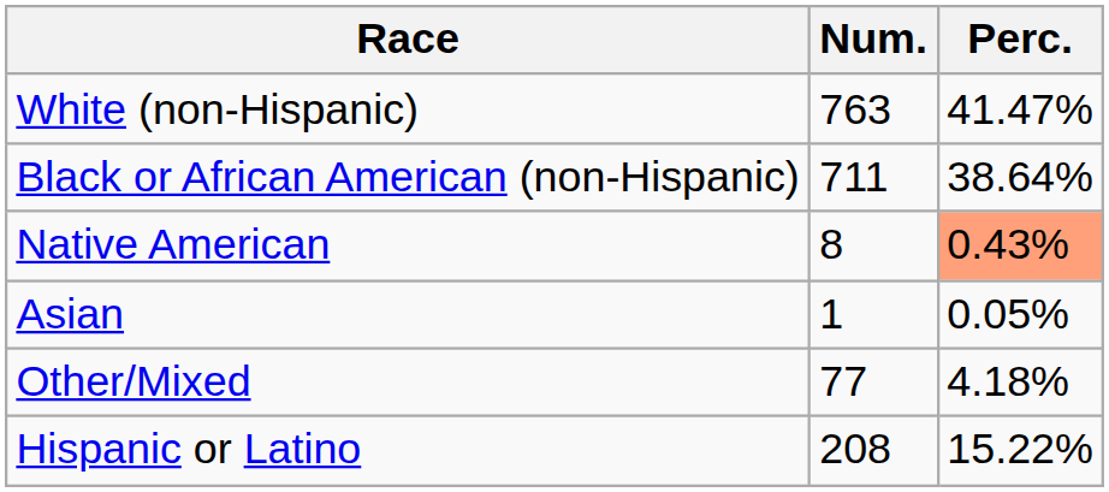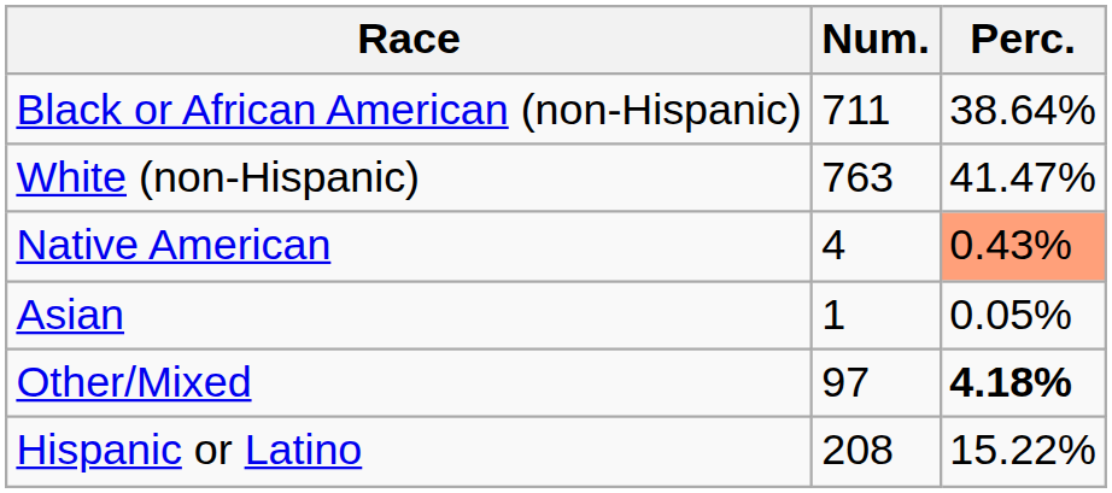rows swapped: White (non-Hispanic) <-> Black or African American (non-Hispanic)
Native American | Num.: 8 -> 4
Other/Mixed | Num.: 77 -> 97
Other/Mixed | Perc.: normal -> bold
